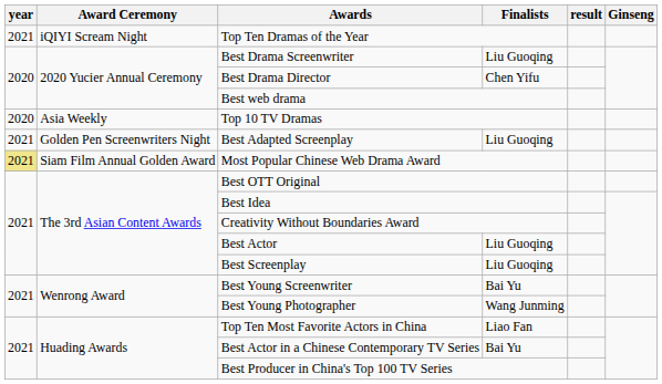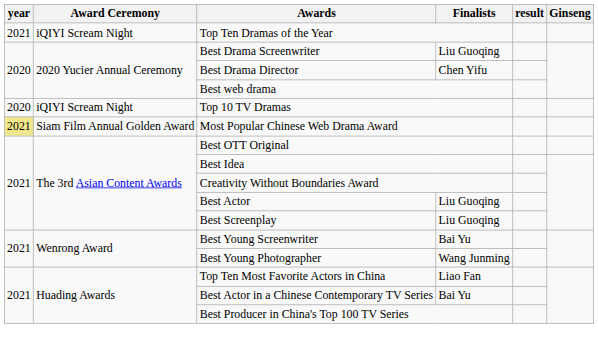Top 10 TV Dramas | Award Ceremony: Asia Weekly -> iQIYI Scream Night
- row: 2021 | Golden Pen Screenwriters Night | Best Adapted Screenplay | Liu Guoqing
